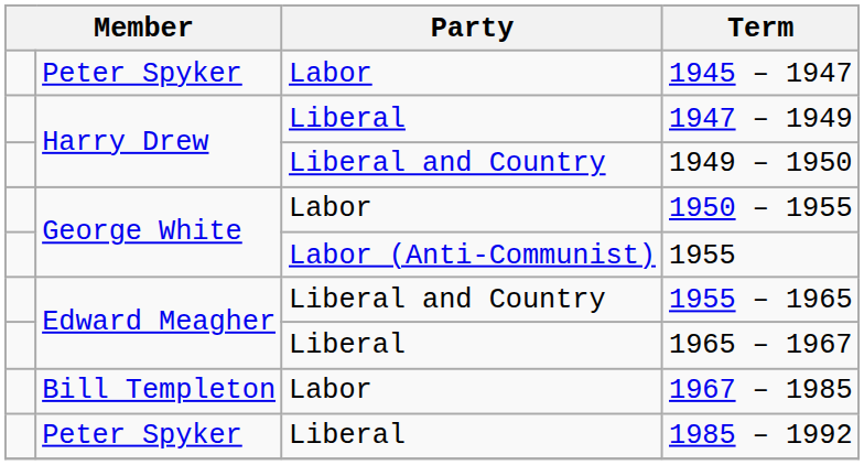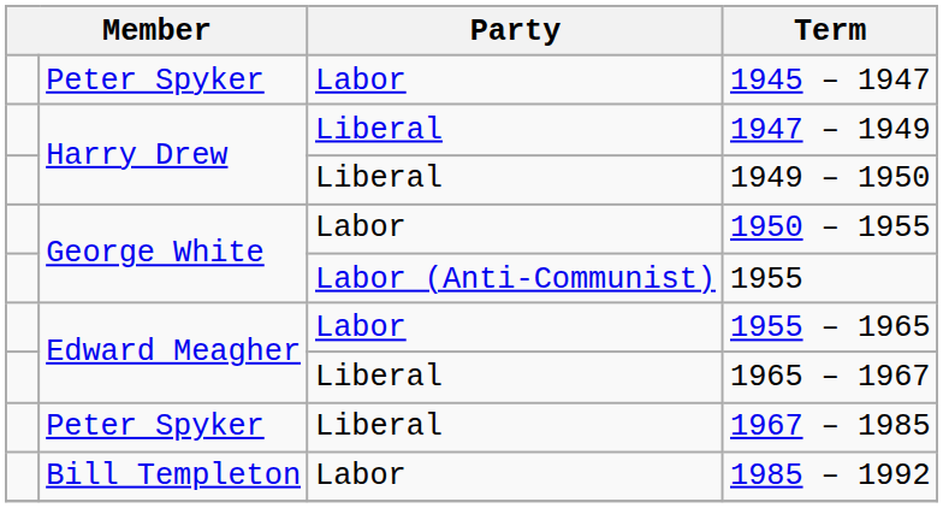1949 – 1950 | Party: Liberal and Country -> Liberal
1955 – 1965 | Party: Liberal and Country -> Labor
1967 – 1985 | column 2: Bill Templeton -> Peter Spyker
1967 – 1985 | Party: Labor -> Liberal
1985 – 1992 | column 2: Peter Spyker -> Bill Templeton
1985 – 1992 | Party: Liberal -> Labor
